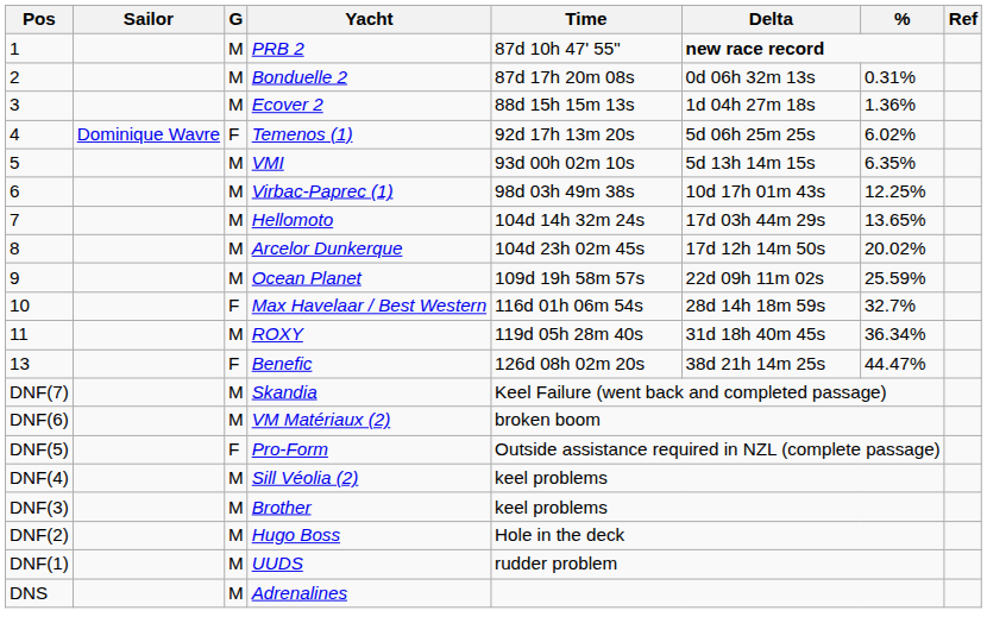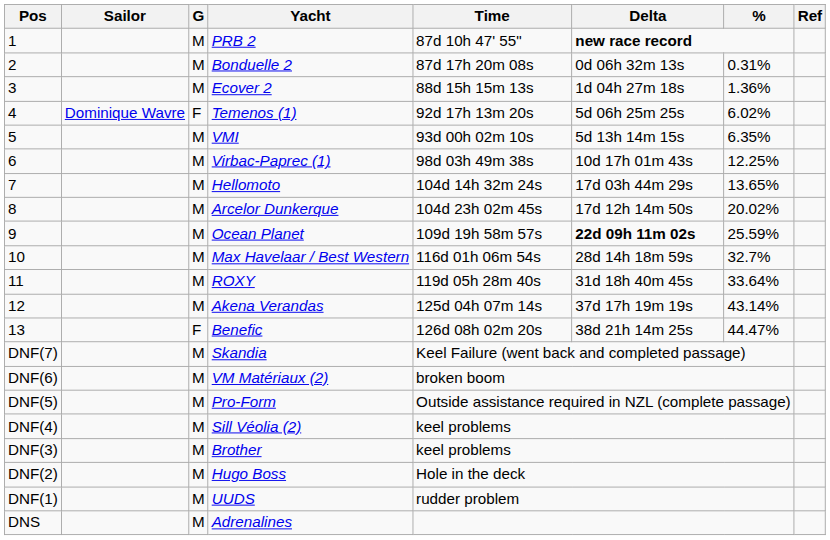Ocean Planet | Delta: normal -> bold
Max Havelaar / Best Western | G: F -> M
ROXY | %: 36.34% -> 33.64%
+ row: 12 | M | Akena Verandas | 125d 04h 07m 14s | 37d 17h 19m 19s | 43.14%
Pro-Form | G: F -> M
